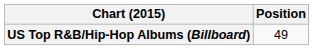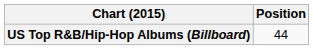US Top R&B/Hip-Hop Albums (Billboard) | Position: 49 -> 44
